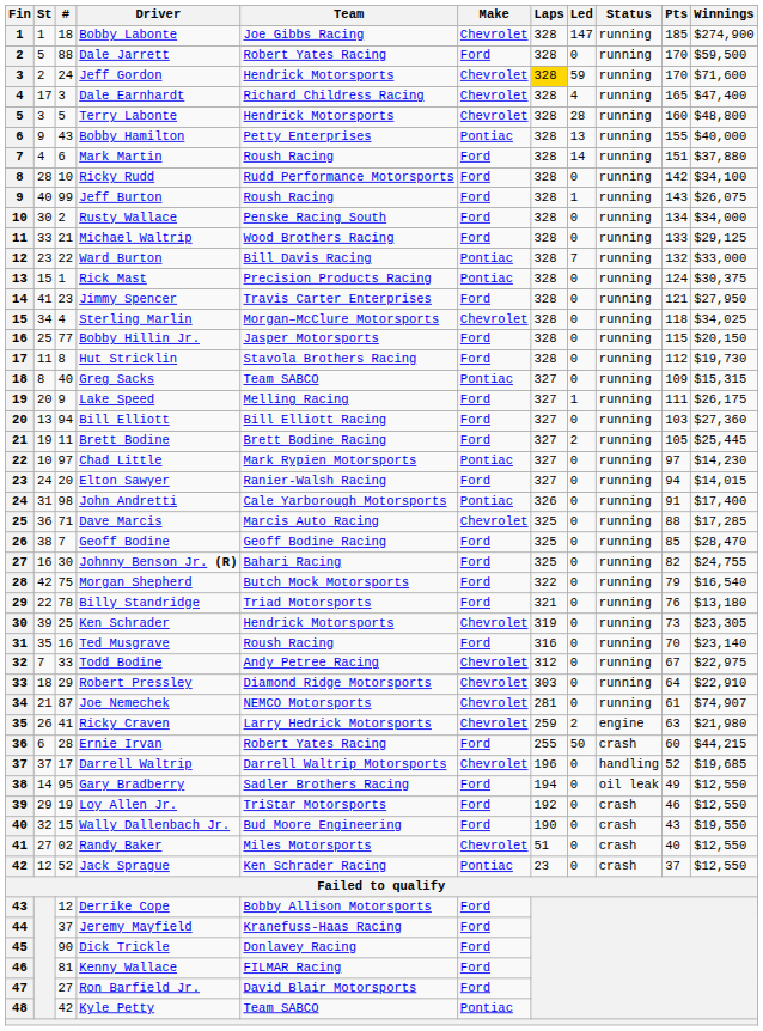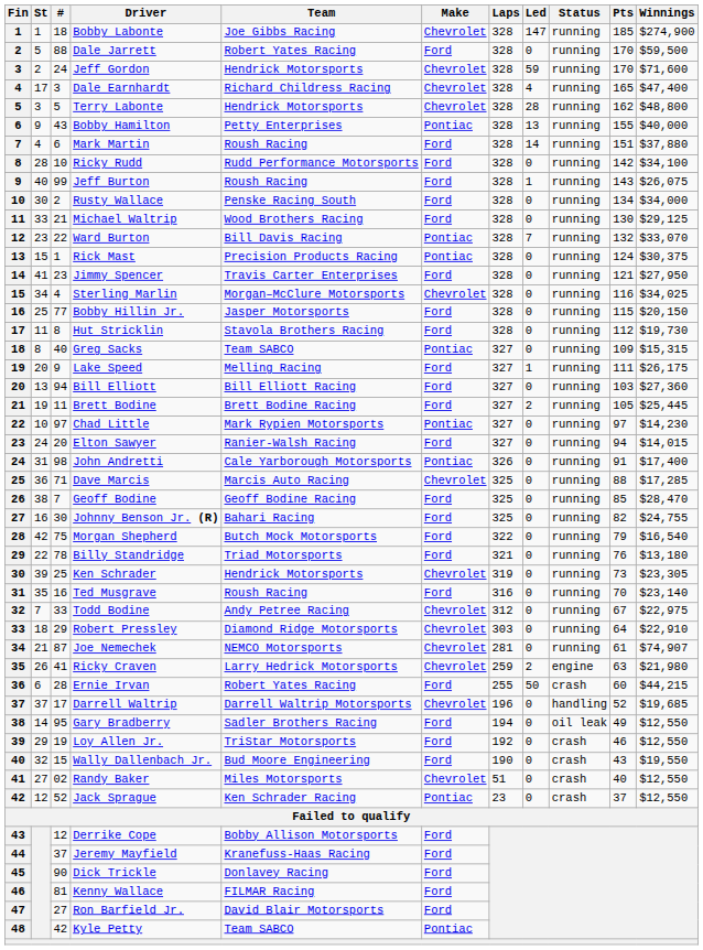Jeff Gordon | Laps: gold background -> no background
Terry Labonte | Pts: 160 -> 162
Michael Waltrip | Pts: 133 -> 130
Ward Burton | Winnings: $33,000 -> $33,070
Sterling Marlin | Pts: 118 -> 116
